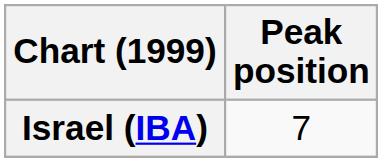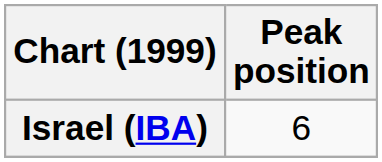Israel (IBA) | Peak position: 7 -> 6
